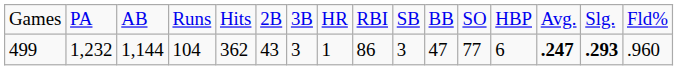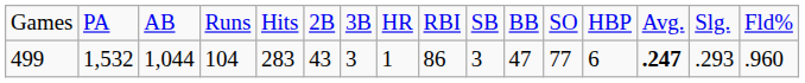499 | column 2: 1,232 -> 1,532
499 | column 3: 1,144 -> 1,044
499 | column 5: 362 -> 283
499 | column 15: bold -> normal
